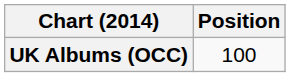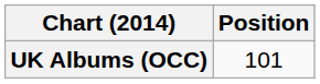UK Albums (OCC) | Position: 100 -> 101
